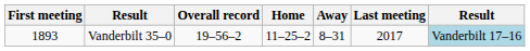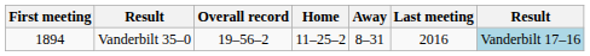Vanderbilt 35–0 | First meeting: 1893 -> 1894
Vanderbilt 35–0 | Last meeting: 2017 -> 2016
